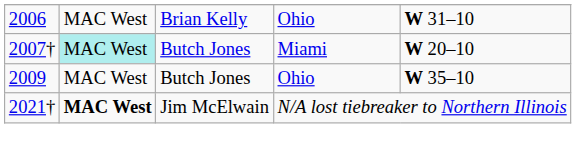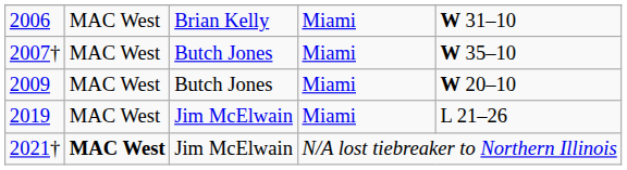2006 | column 4: Ohio -> Miami
2007† | column 2: paleturquoise background -> no background
2007† | column 5: W 20–10 -> W 35–10
2009 | column 4: Ohio -> Miami
2009 | column 5: W 35–10 -> W 20–10
+ row: 2019 | MAC West | Jim McElwain | Miami | L 21–26
